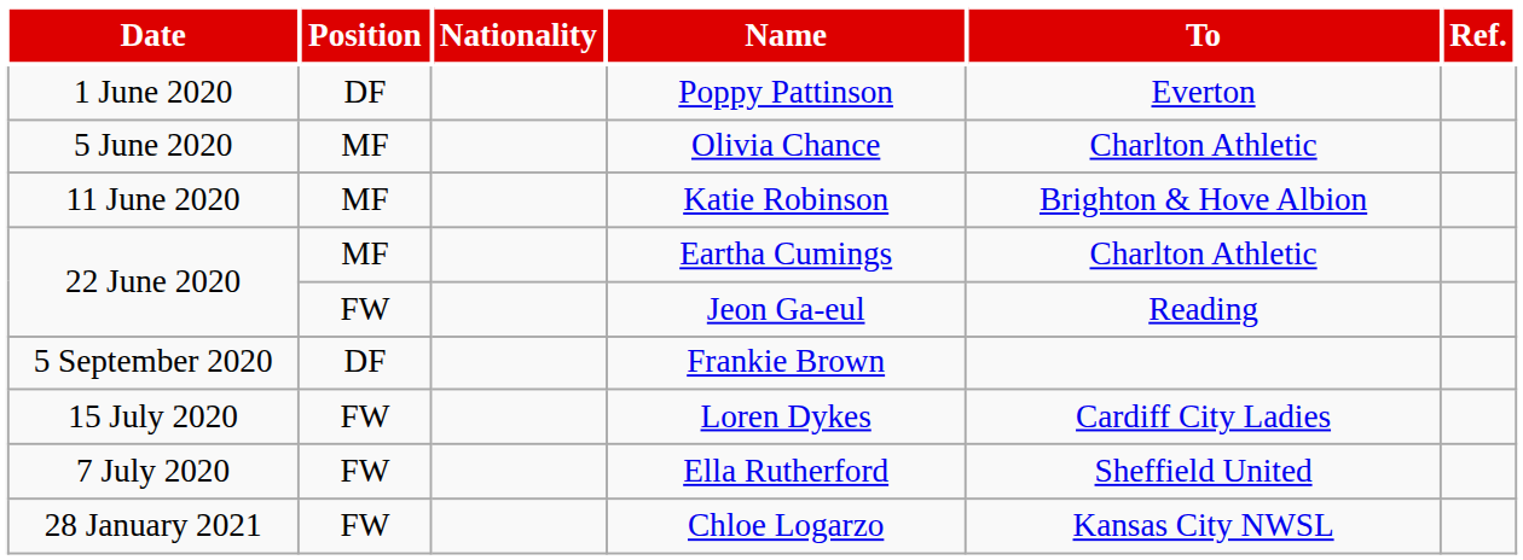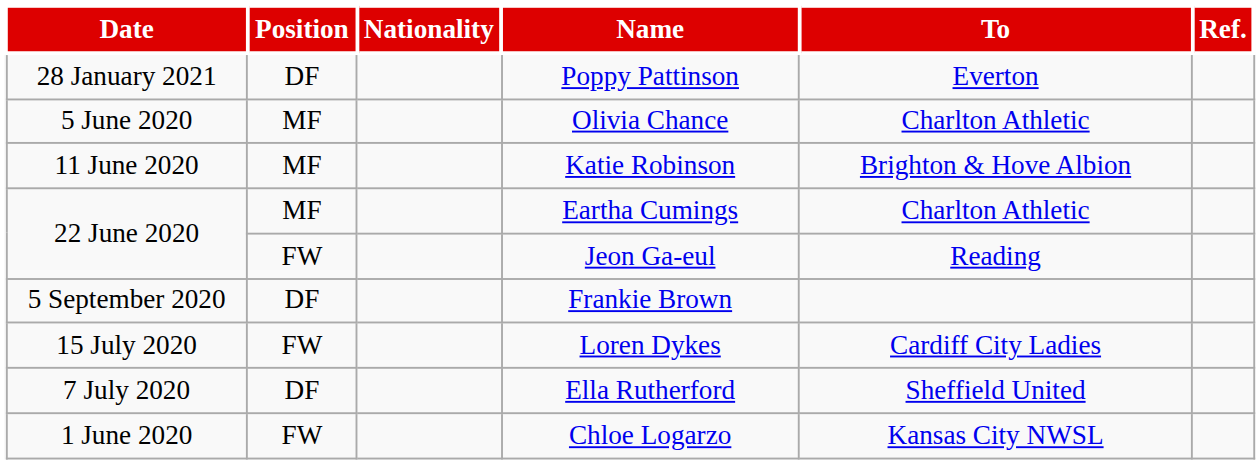Poppy Pattinson | Date: 1 June 2020 -> 28 January 2021
Ella Rutherford | Position: FW -> DF
Chloe Logarzo | Date: 28 January 2021 -> 1 June 2020
